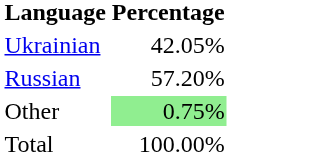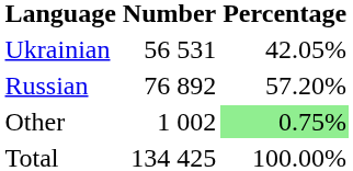+ column: Number | 56 531 | 76 892 | 1 002 | 134 425
